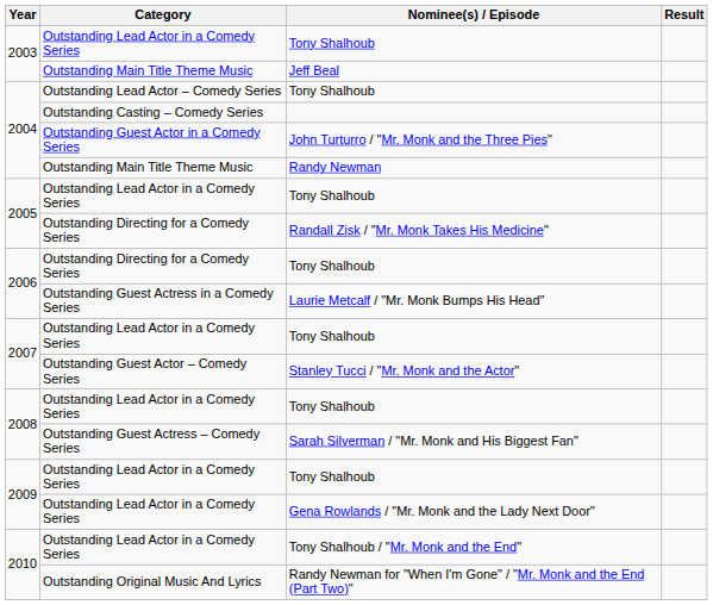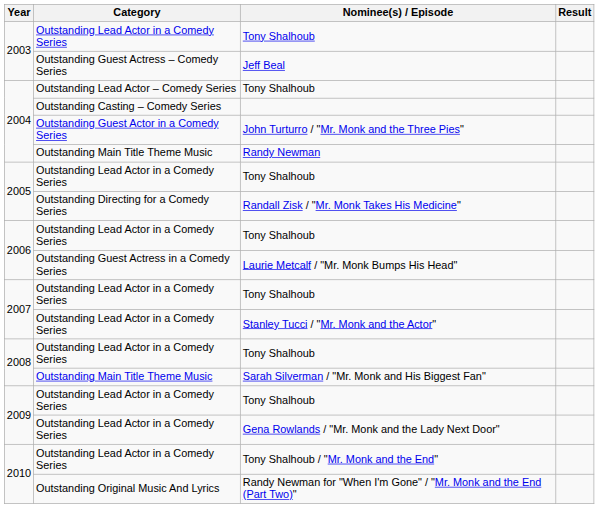Jeff Beal | Category: Outstanding Main Title Theme Music -> Outstanding Guest Actress – Comedy Series
2006 / Tony Shalhoub | Category: Outstanding Directing for a Comedy Series -> Outstanding Lead Actor in a Comedy Series
Stanley Tucci / "Mr. Monk and the Actor" | Category: Outstanding Guest Actor – Comedy Series -> Outstanding Lead Actor in a Comedy Series
Sarah Silverman / "Mr. Monk and His Biggest Fan" | Category: Outstanding Guest Actress – Comedy Series -> Outstanding Main Title Theme Music
